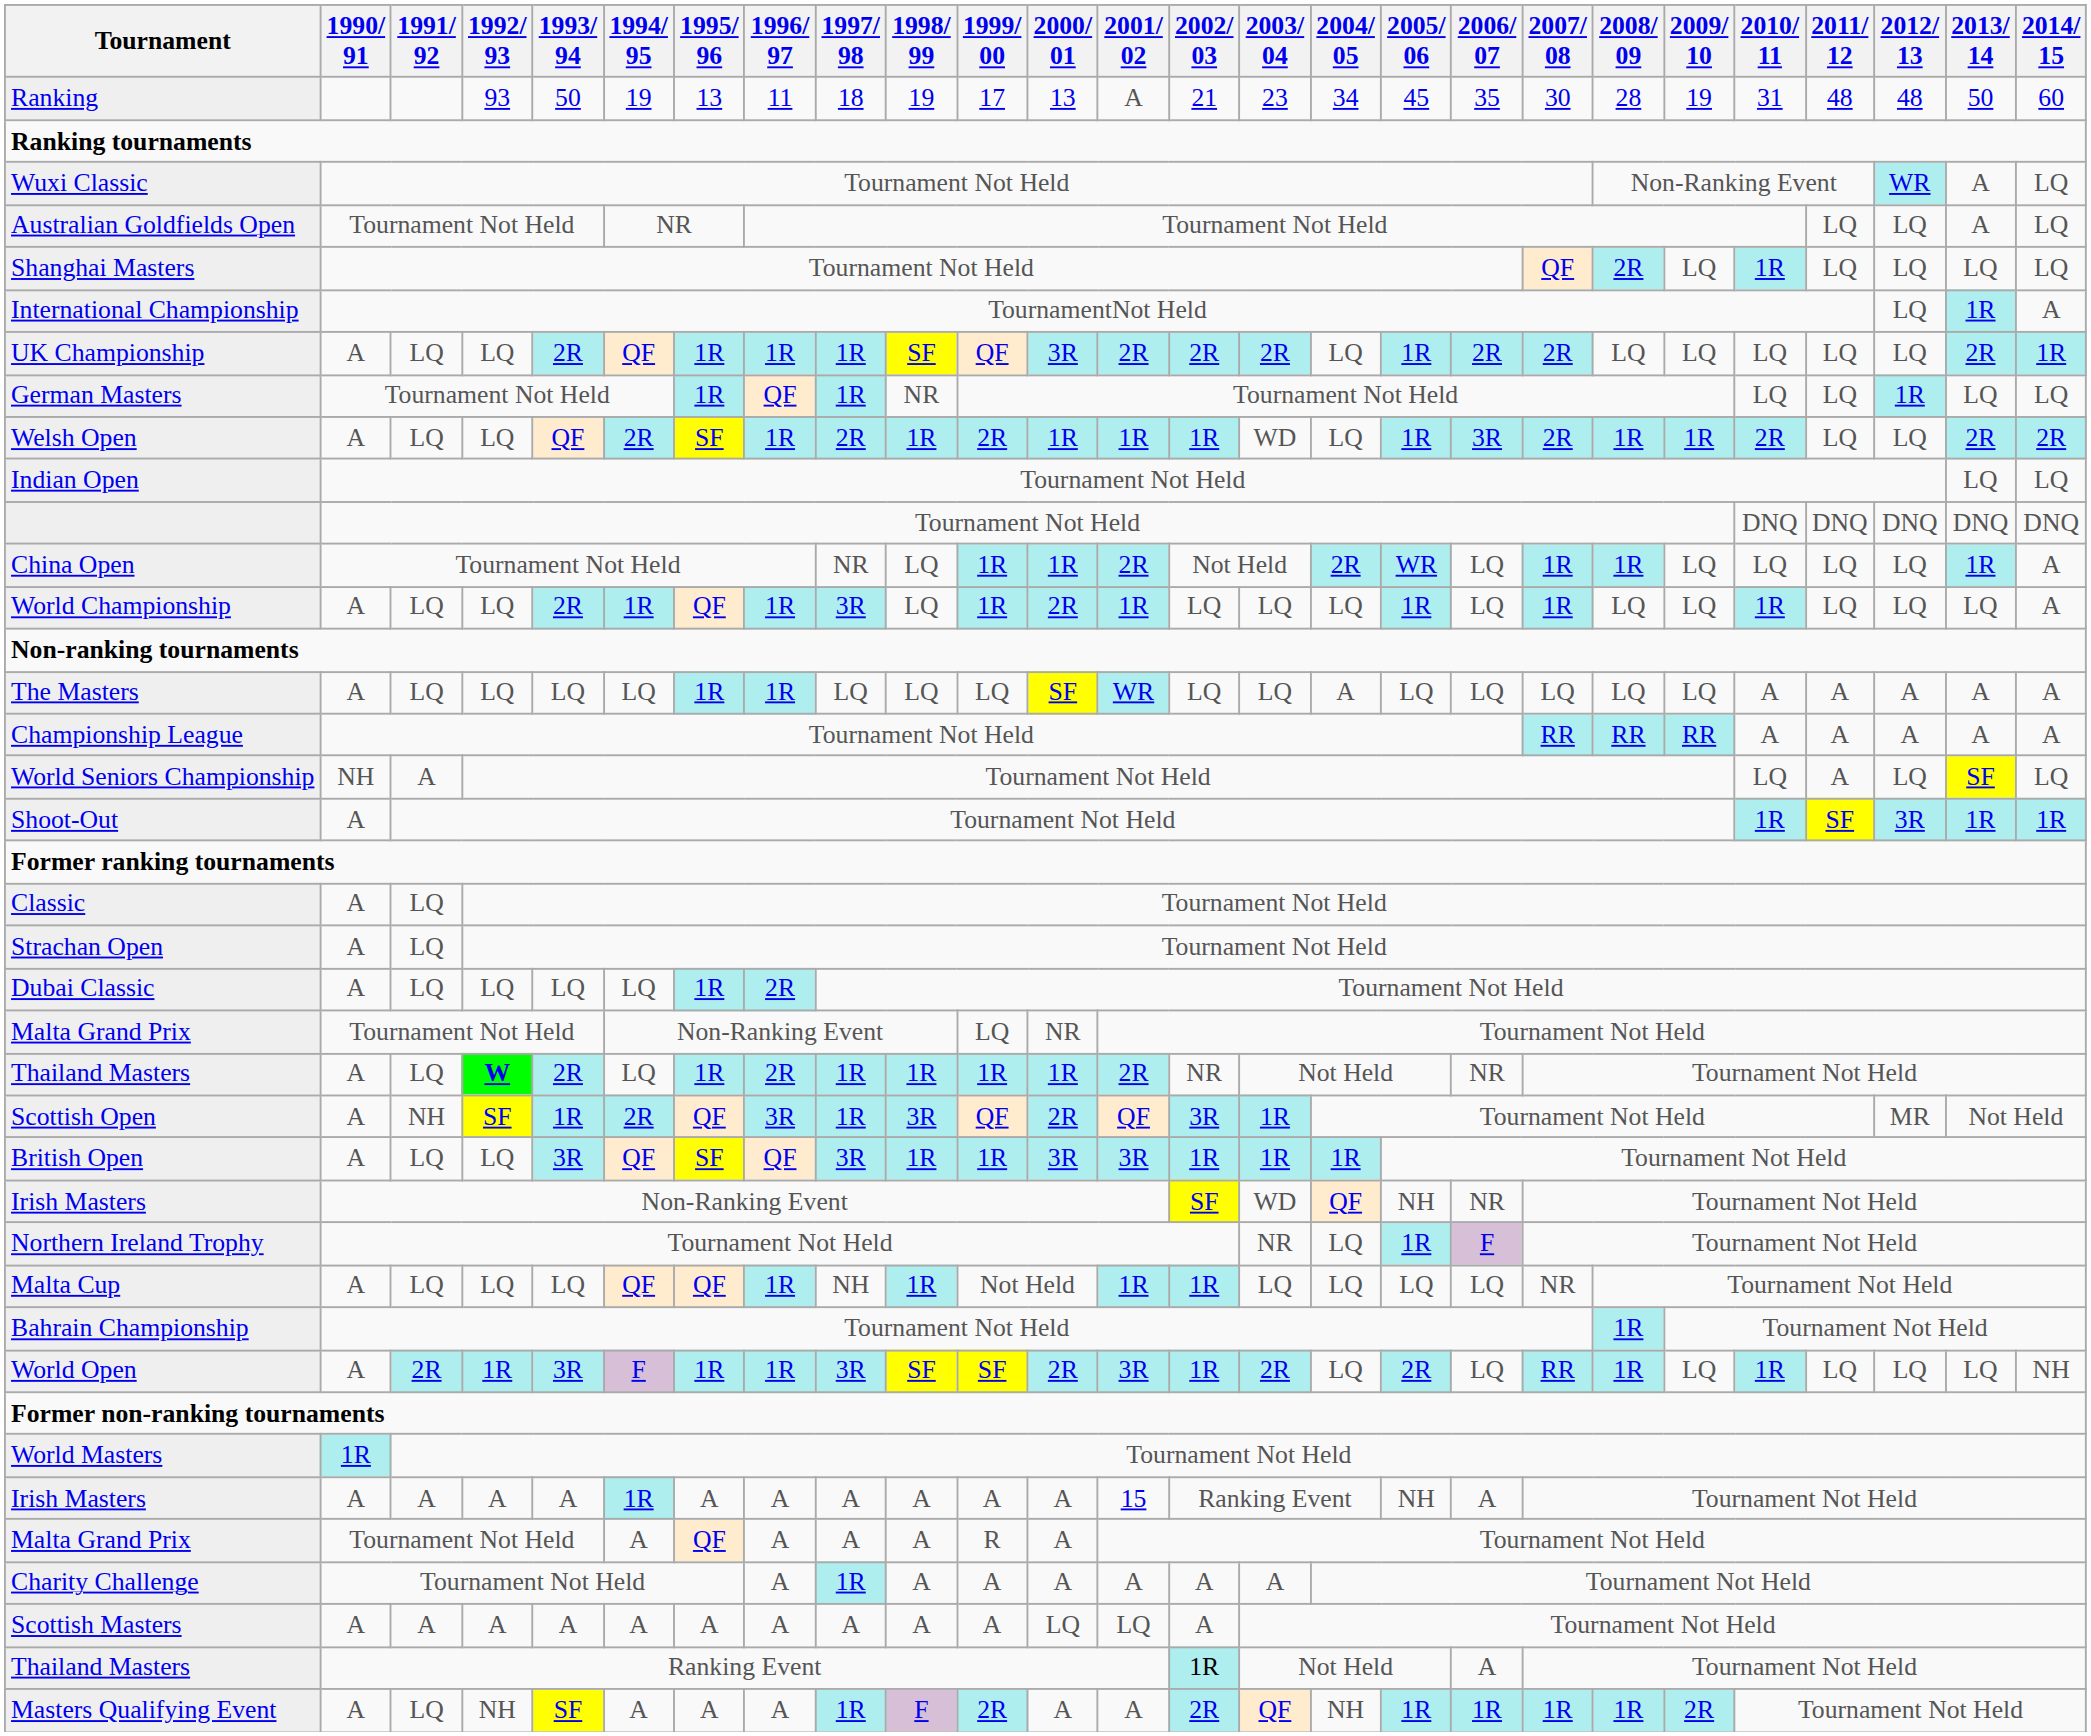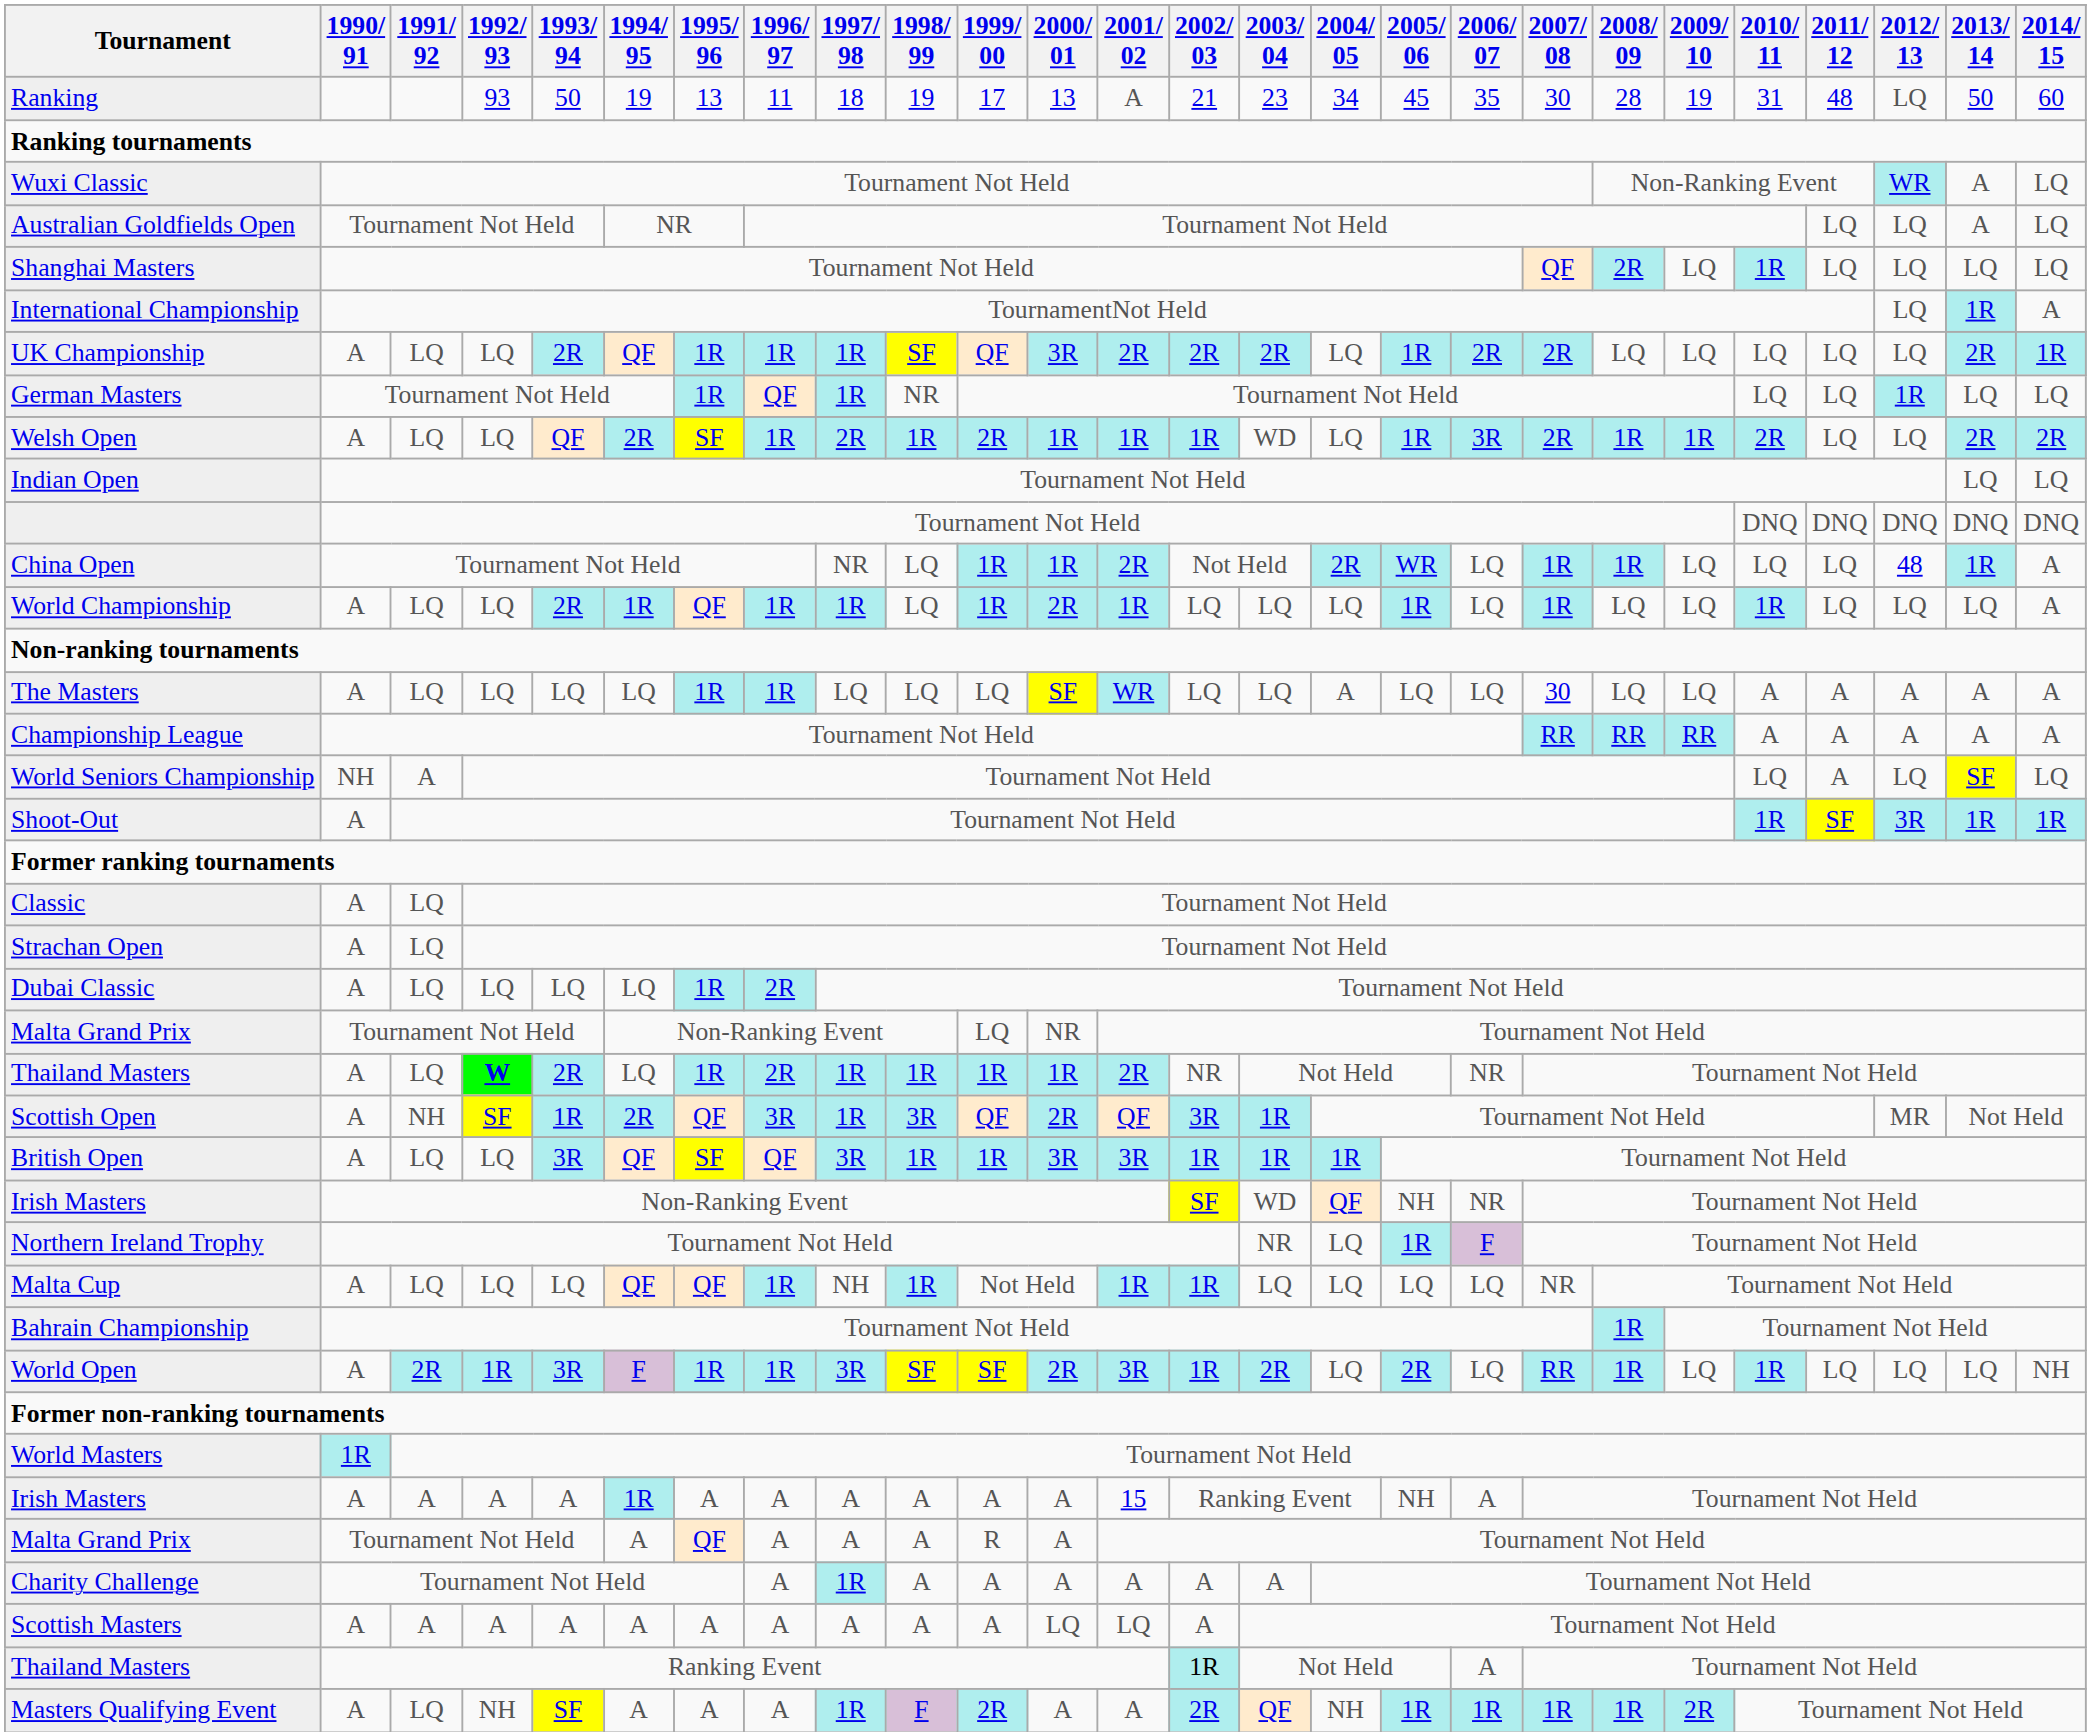Ranking | 2012/ 13: 48 -> LQ
China Open | 2012/ 13: LQ -> 48
World Championship | 1997/ 98: 3R -> 1R
The Masters | 2007/ 08: LQ -> 30
